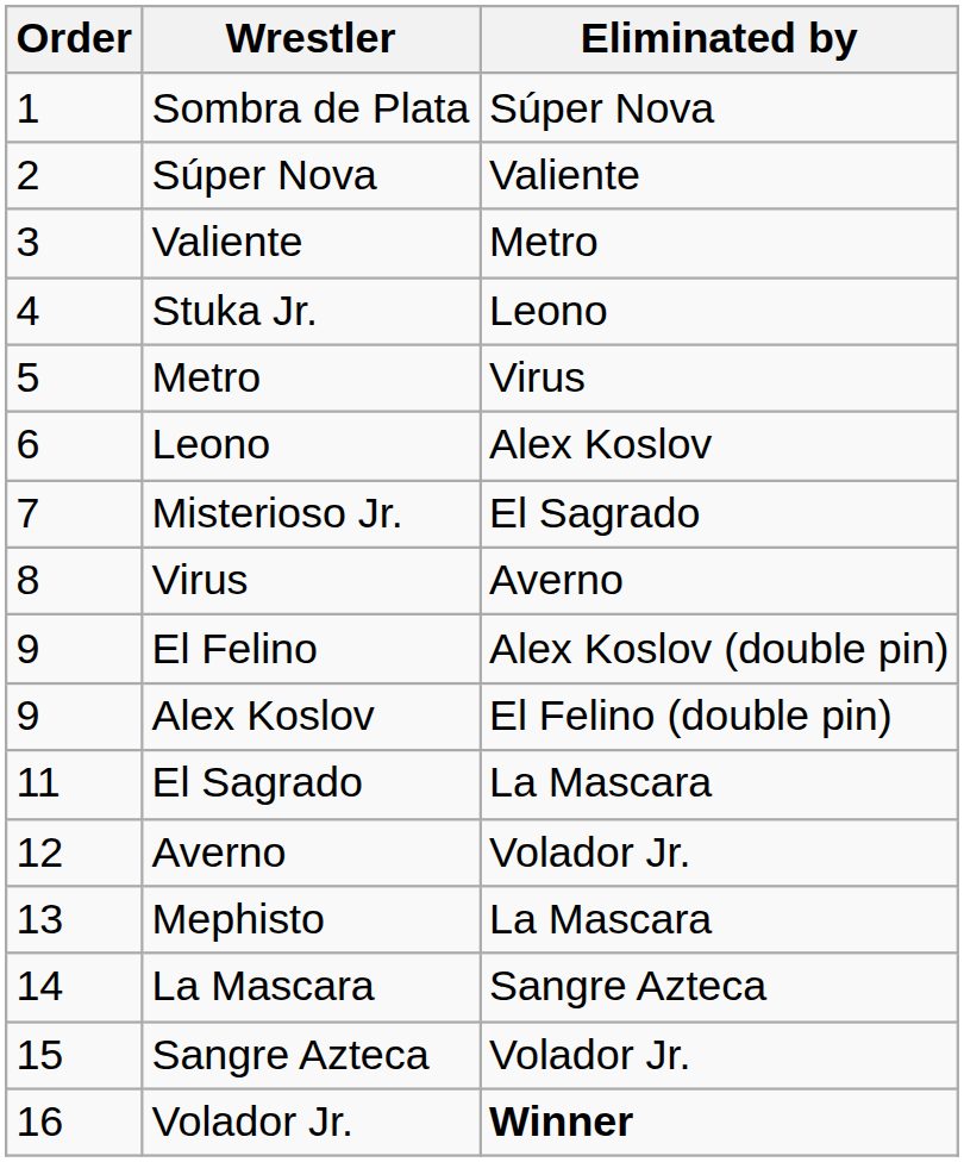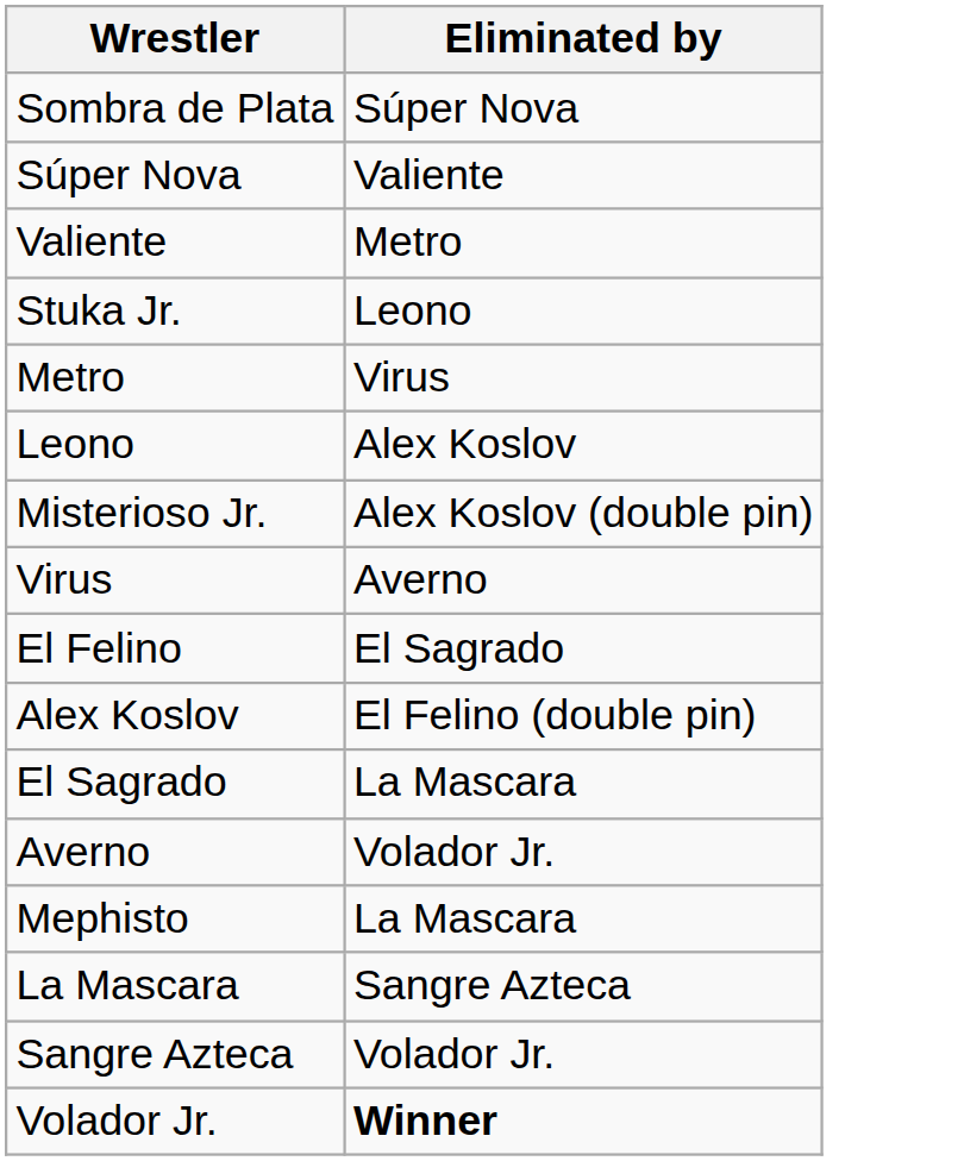- column: Order | 1 | 2 | 3 | 4 | 5 | 6 | 7 | 8 | 9 | 9 | 11 | 12 | 13 | 14 | 15 | 16
Misterioso Jr. | Eliminated by: El Sagrado -> Alex Koslov (double pin)
El Felino | Eliminated by: Alex Koslov (double pin) -> El Sagrado
